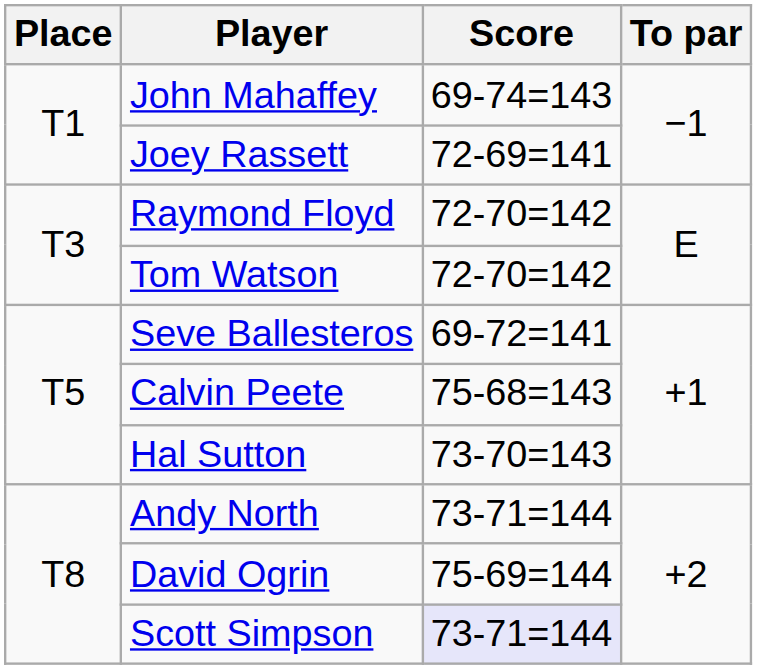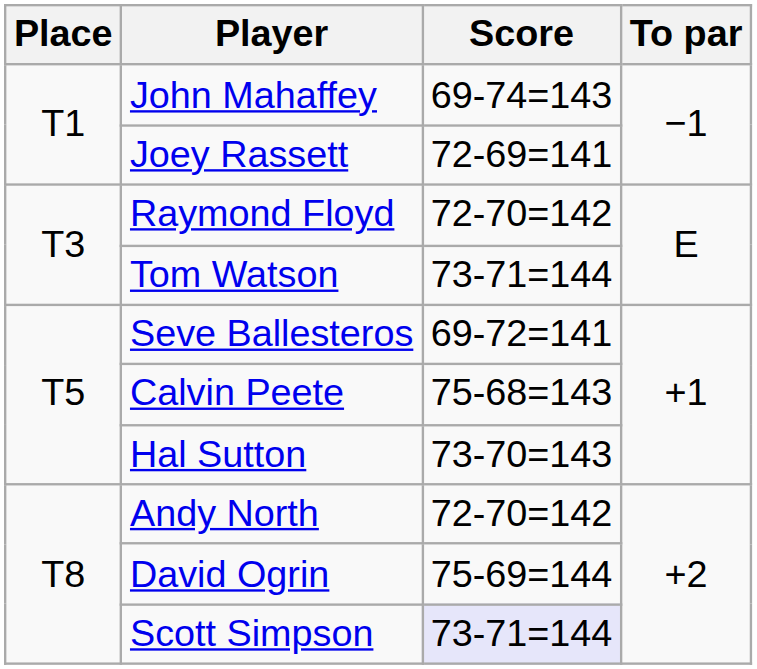Tom Watson | Score: 72-70=142 -> 73-71=144
Andy North | Score: 73-71=144 -> 72-70=142
